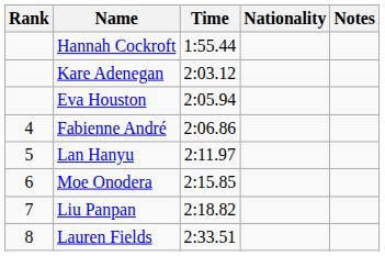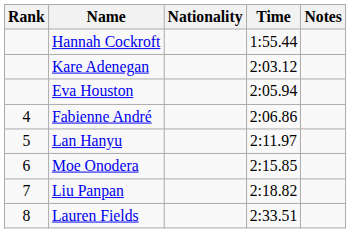columns swapped: Nationality <-> Time
